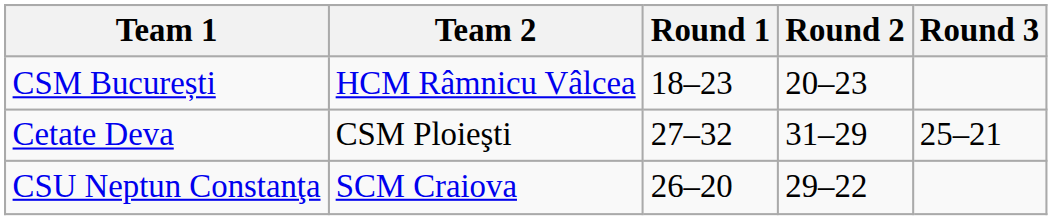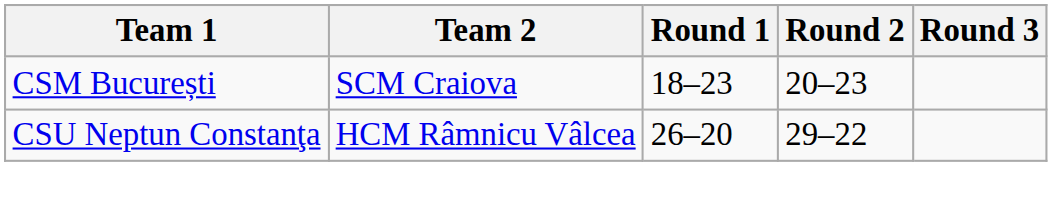CSM București | Team 2: HCM Râmnicu Vâlcea -> SCM Craiova
- row: Cetate Deva | CSM Ploieşti | 27–32 | 31–29 | 25–21
CSU Neptun Constanţa | Team 2: SCM Craiova -> HCM Râmnicu Vâlcea
